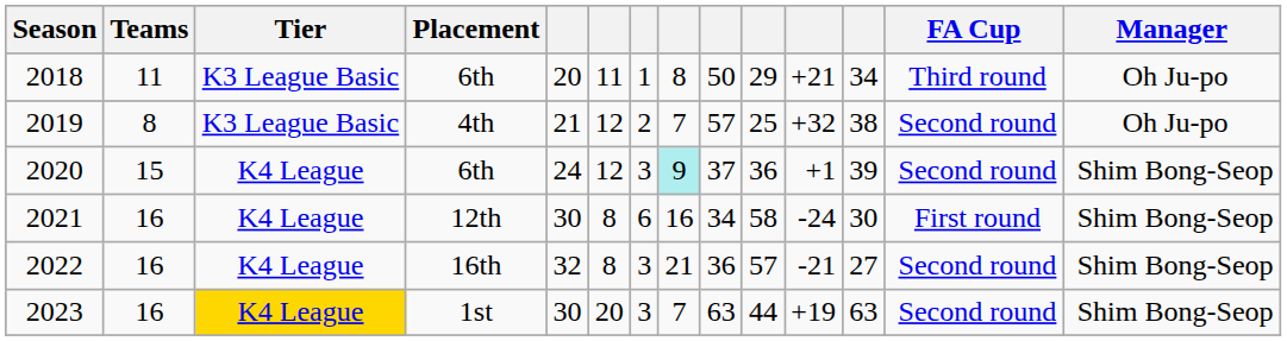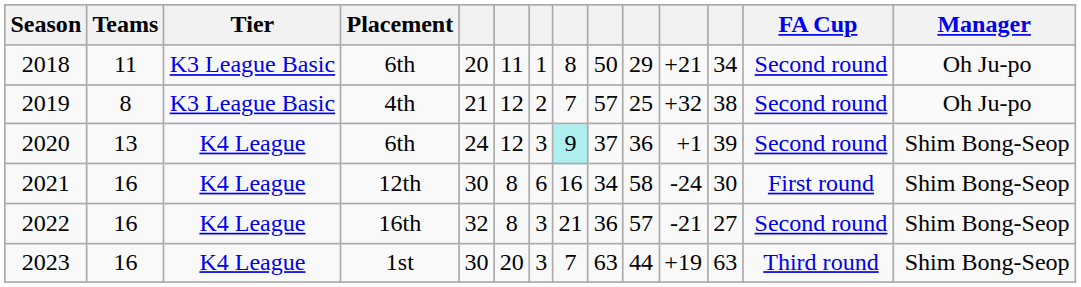2018 | FA Cup: Third round -> Second round
2020 | Teams: 15 -> 13
2023 | Tier: gold background -> no background
2023 | FA Cup: Second round -> Third round
